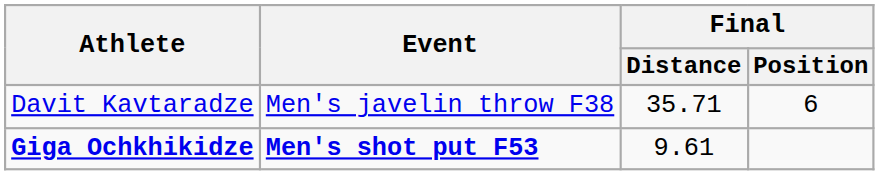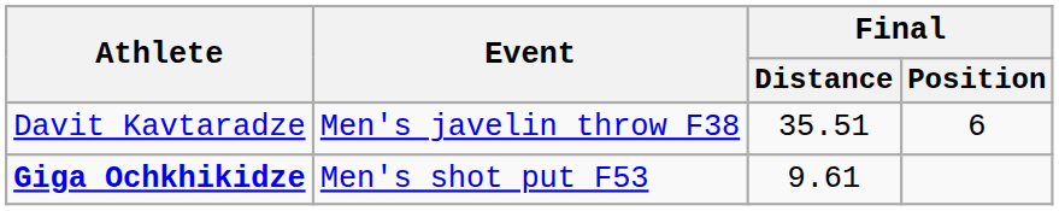Davit Kavtaradze | Final / Distance: 35.71 -> 35.51
Giga Ochkhikidze | Event: bold -> normal
